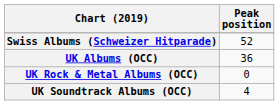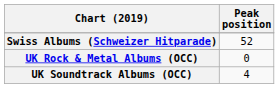- row: UK Albums (OCC) | 36
